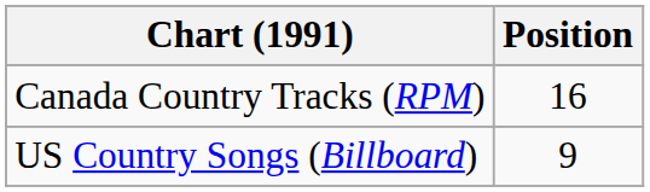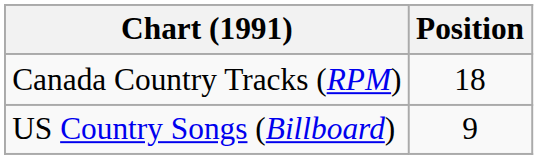Canada Country Tracks (RPM) | Position: 16 -> 18
